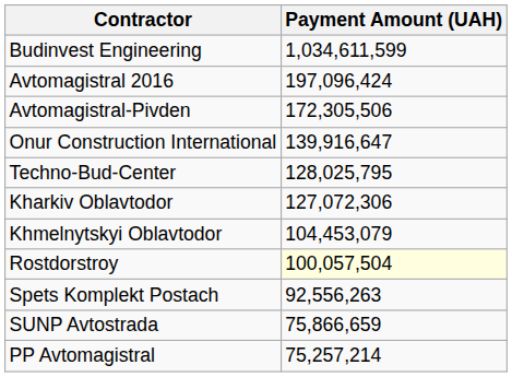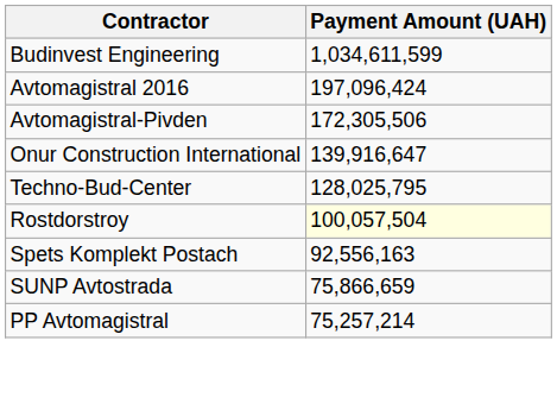- row: Kharkiv Oblavtodor | 127,072,306
- row: Khmelnytskyi Oblavtodor | 104,453,079
Spets Komplekt Postach | Payment Amount (UAH): 92,556,263 -> 92,556,163
